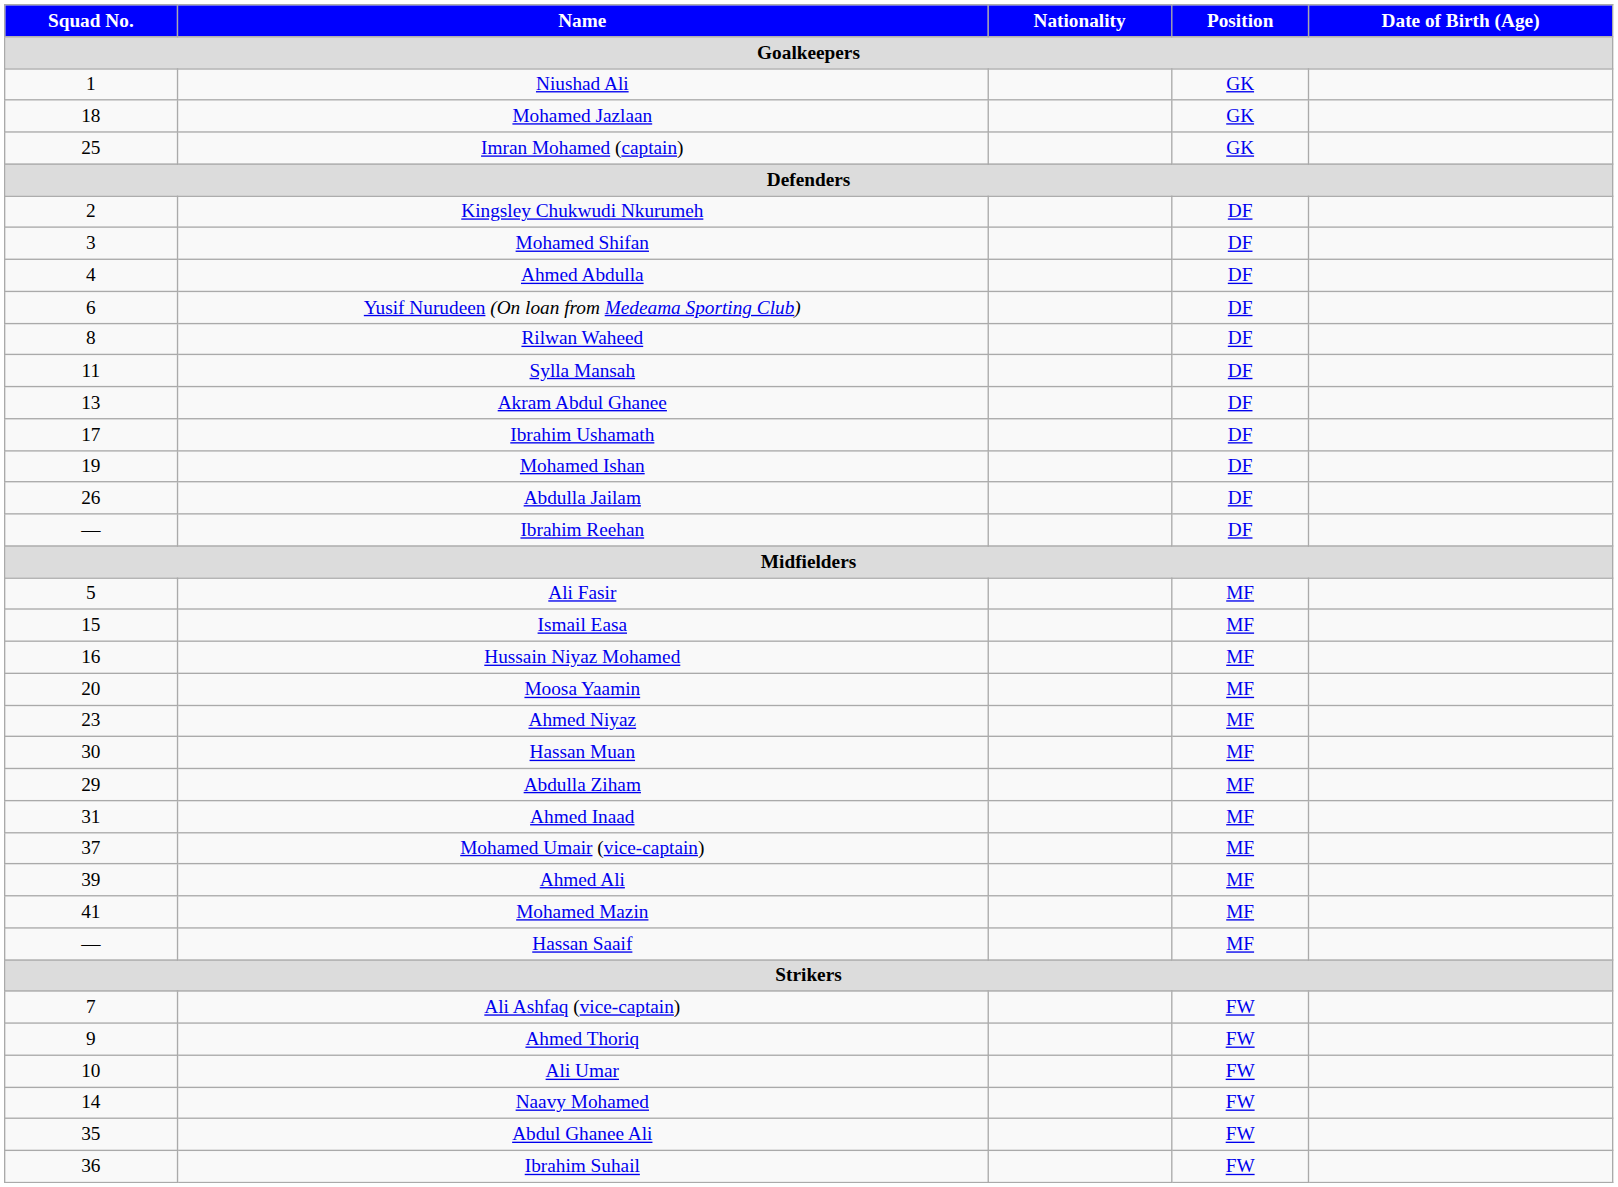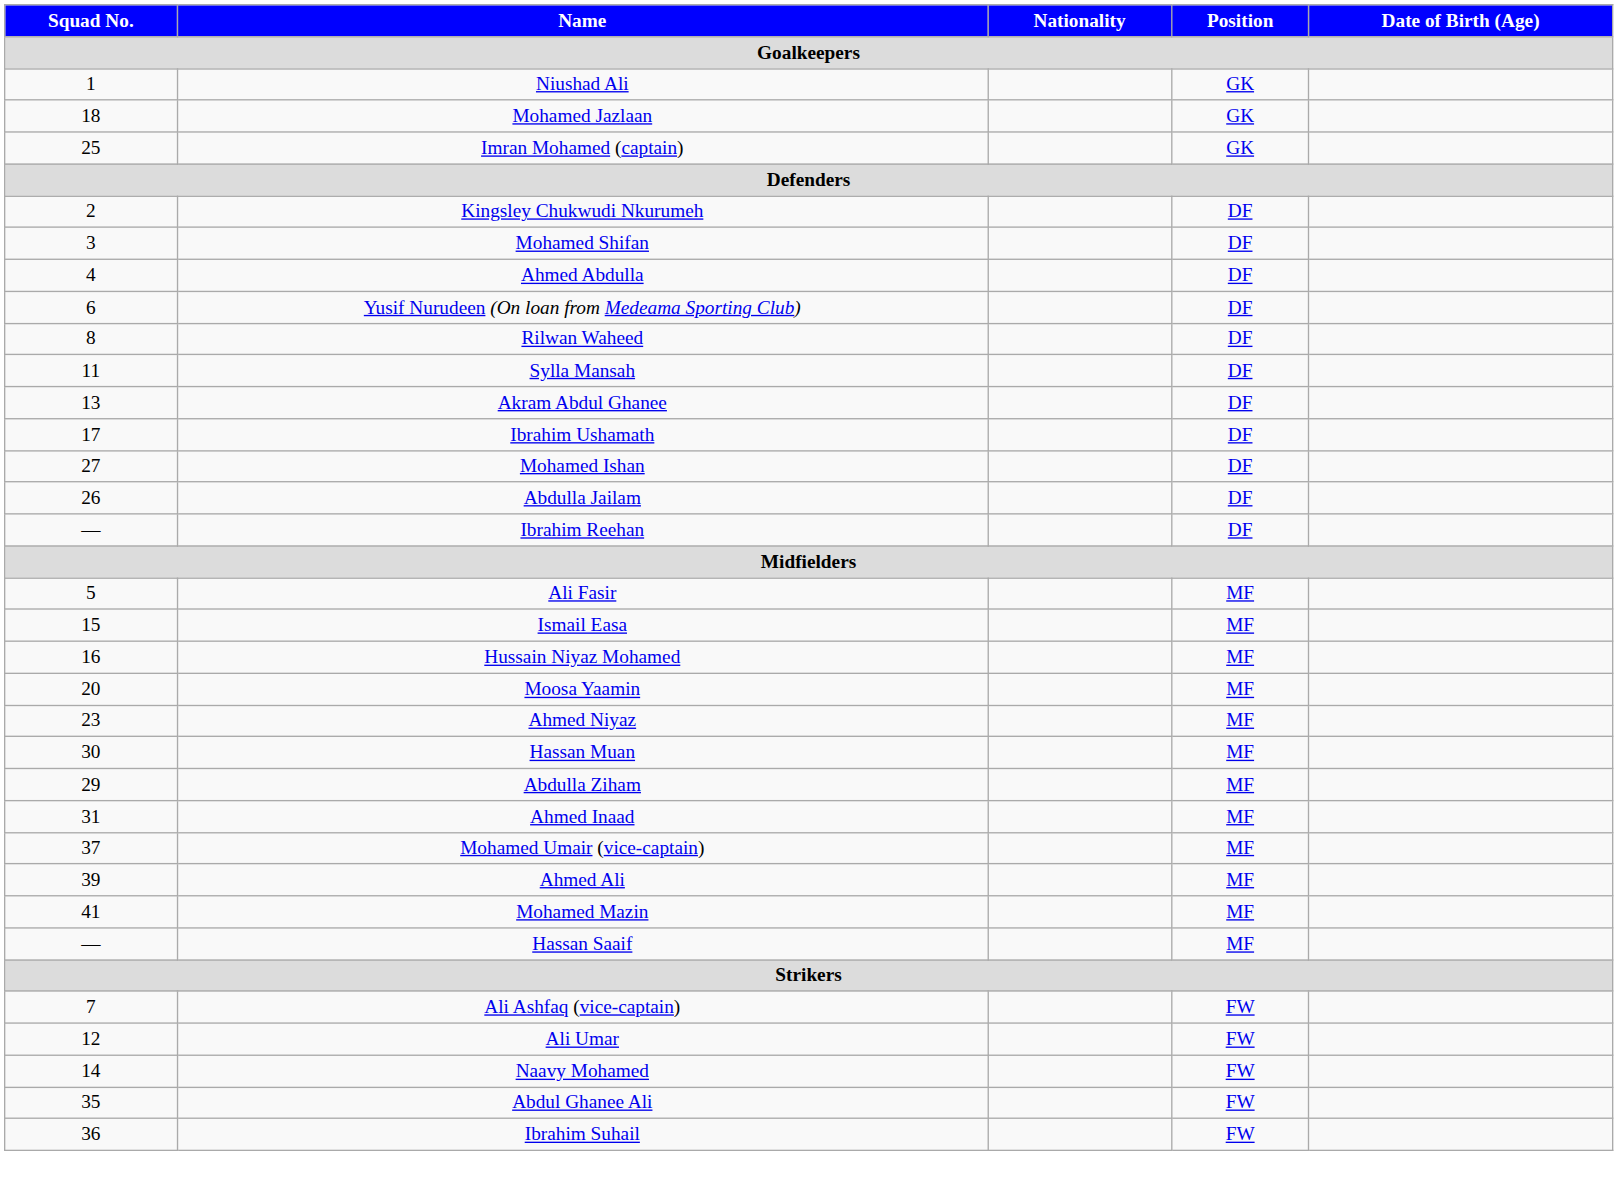Mohamed Ishan | Squad No.: 19 -> 27
- row: 9 | Ahmed Thoriq | FW
Ali Umar | Squad No.: 10 -> 12
